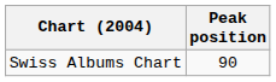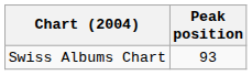Swiss Albums Chart | Peak position: 90 -> 93
